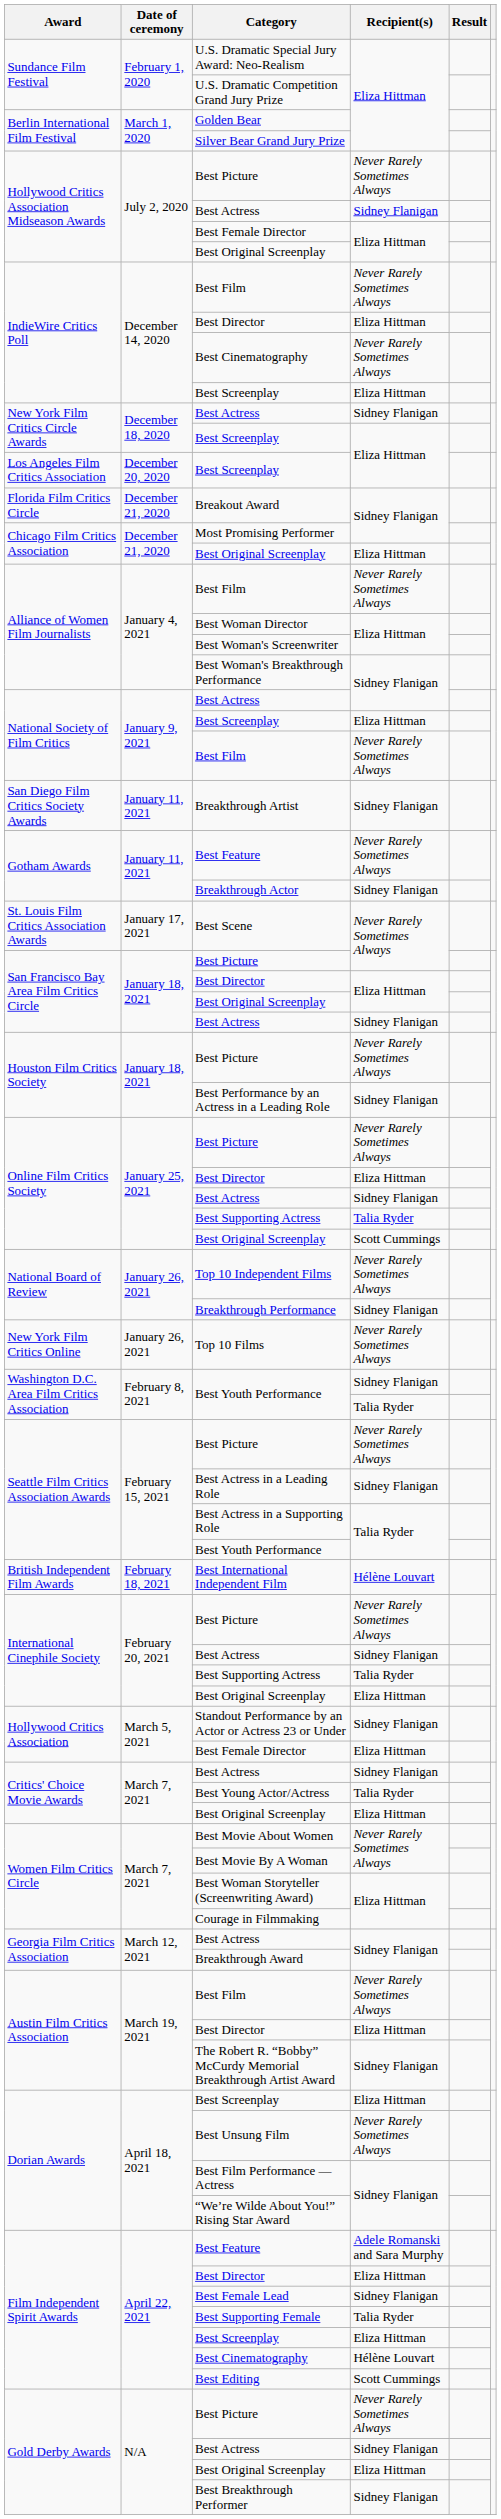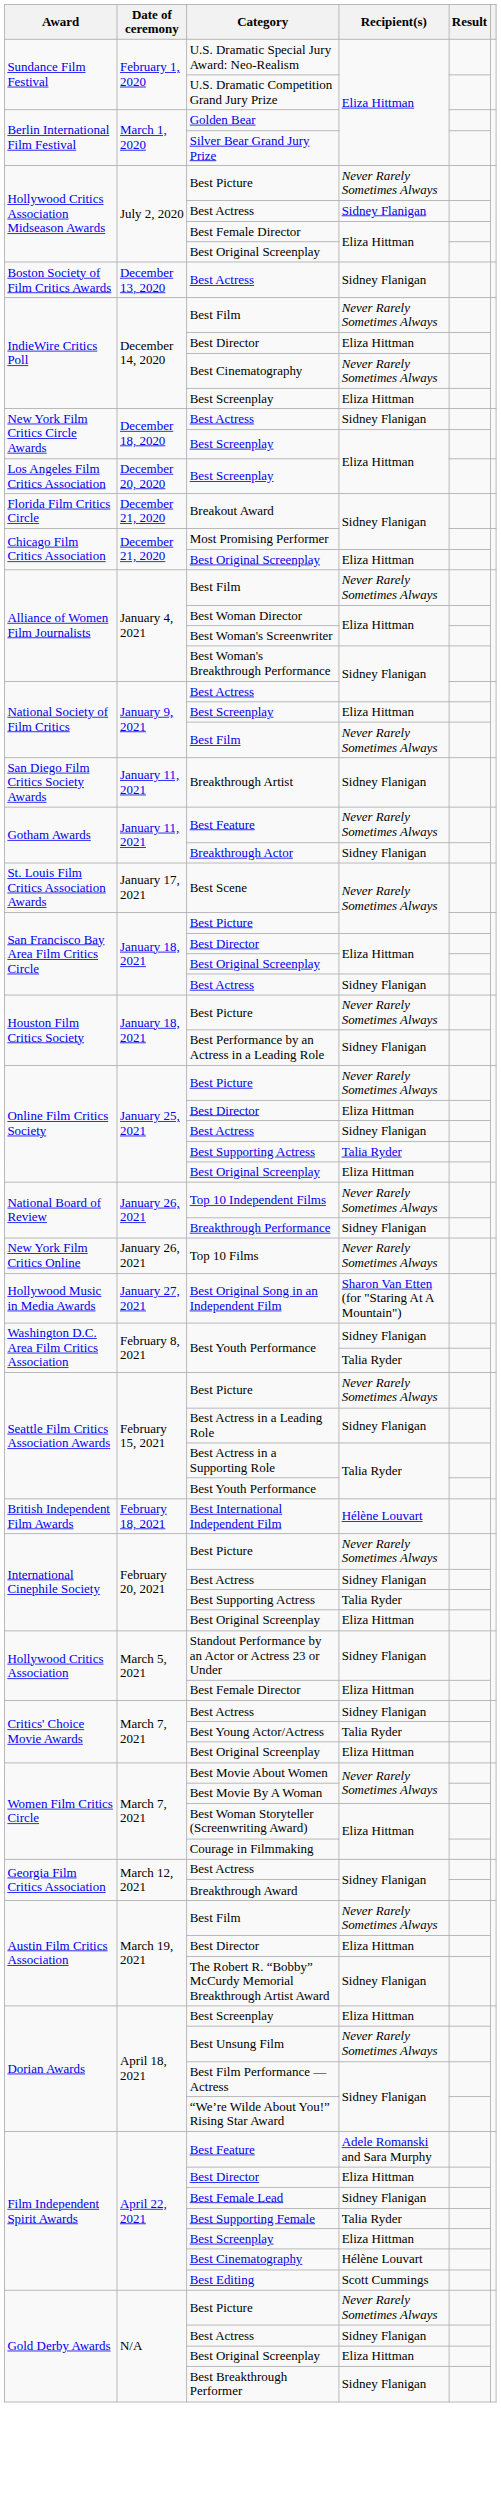+ row: Boston Society of Film Critics Awards | December 13, 2020 | Best Actress | Sidney Flanigan
Online Film Critics Society / Best Original Screenplay | Recipient(s): Scott Cummings -> Eliza Hittman
+ row: Hollywood Music in Media Awards | January 27, 2021 | Best Original Song in an Independent Film | Sharon Van Etten (for "Staring At A Mountain")
